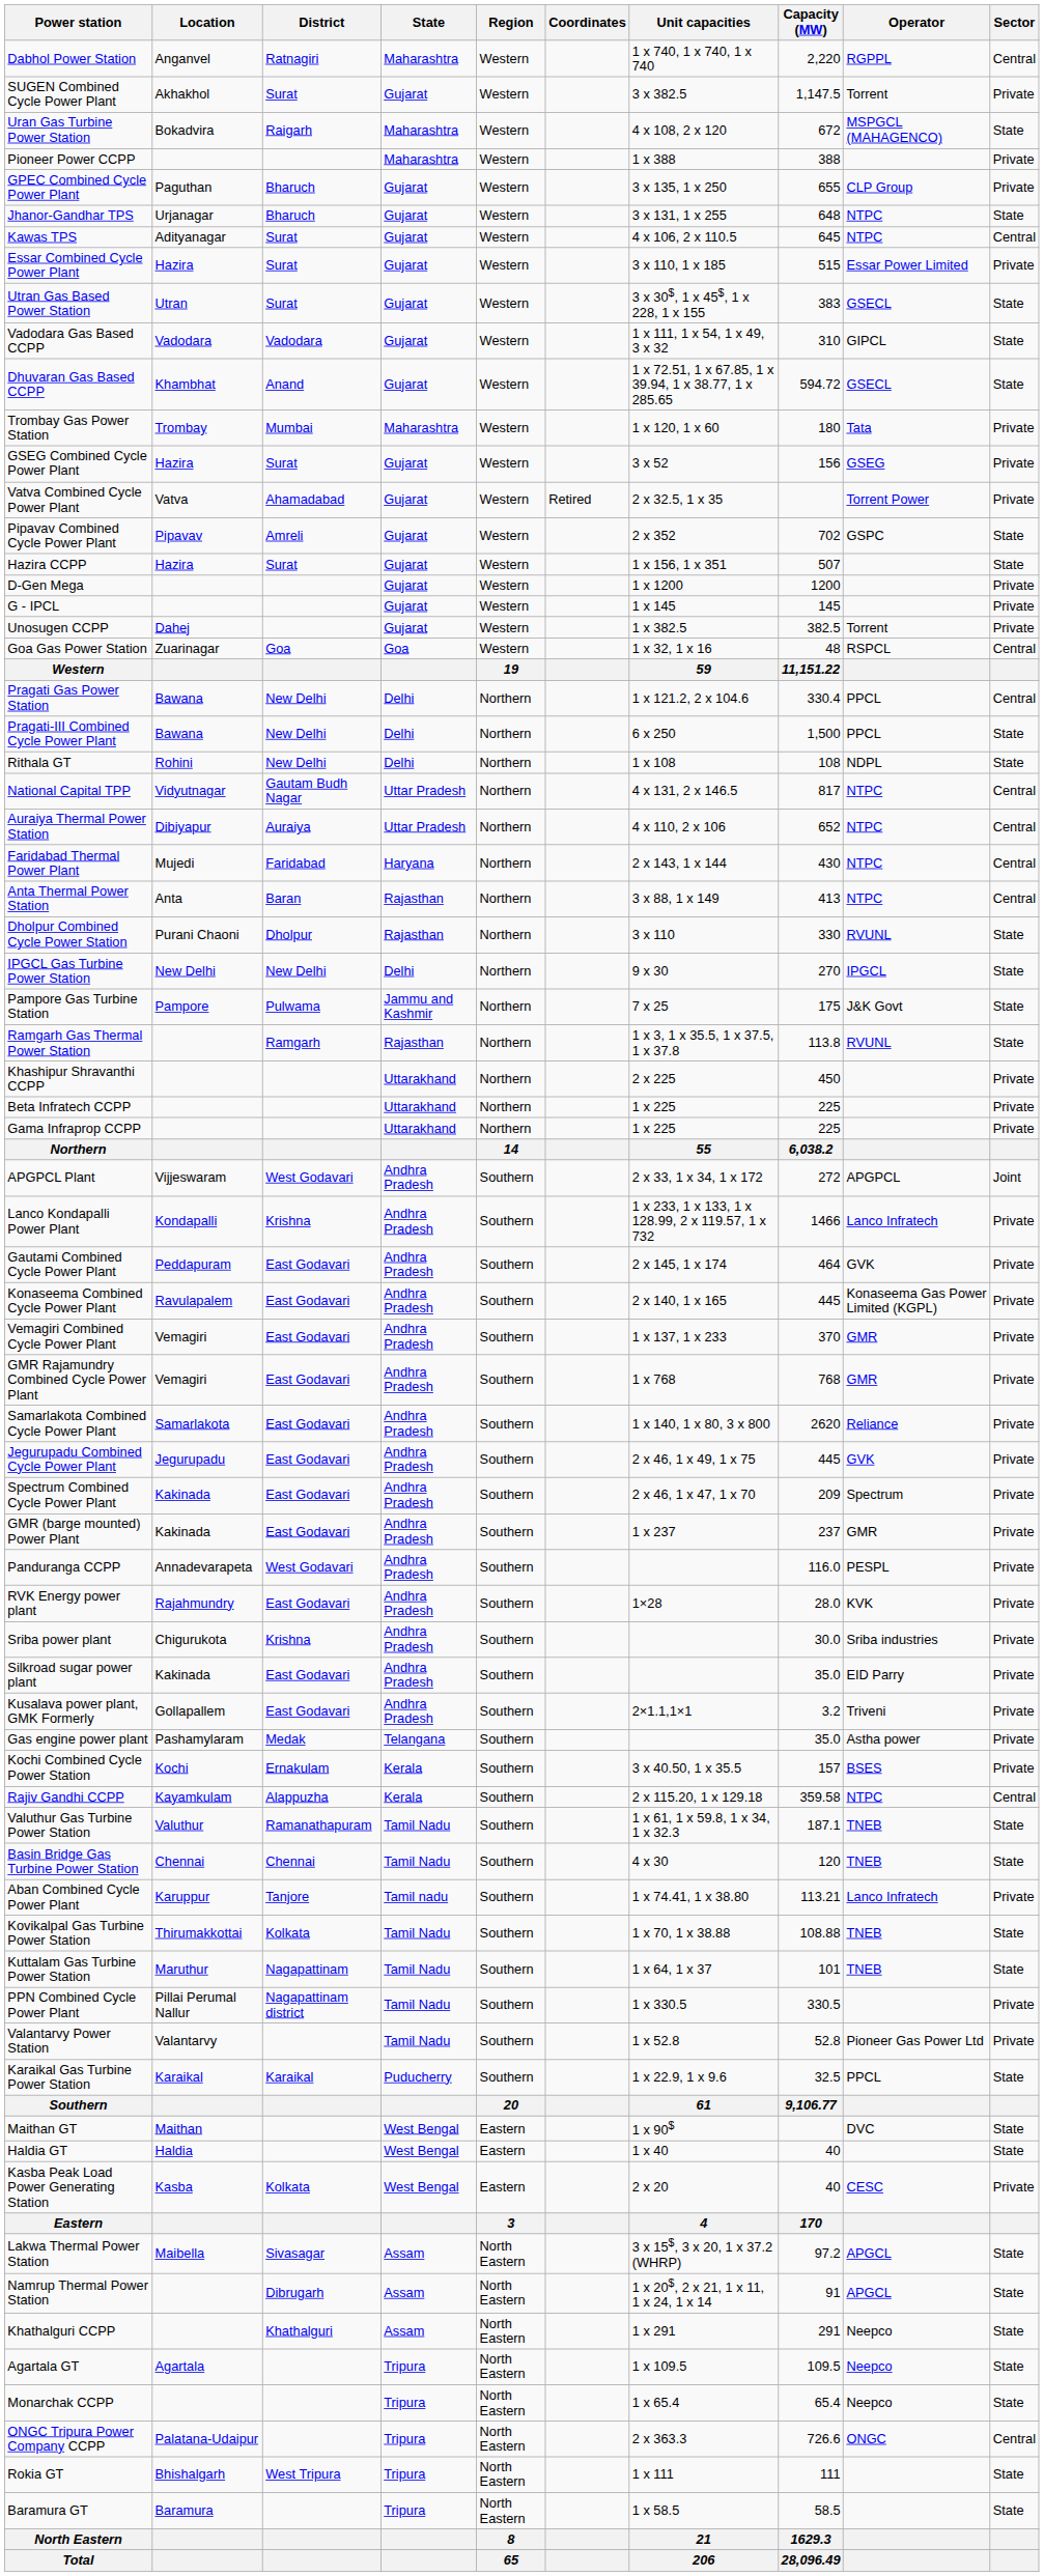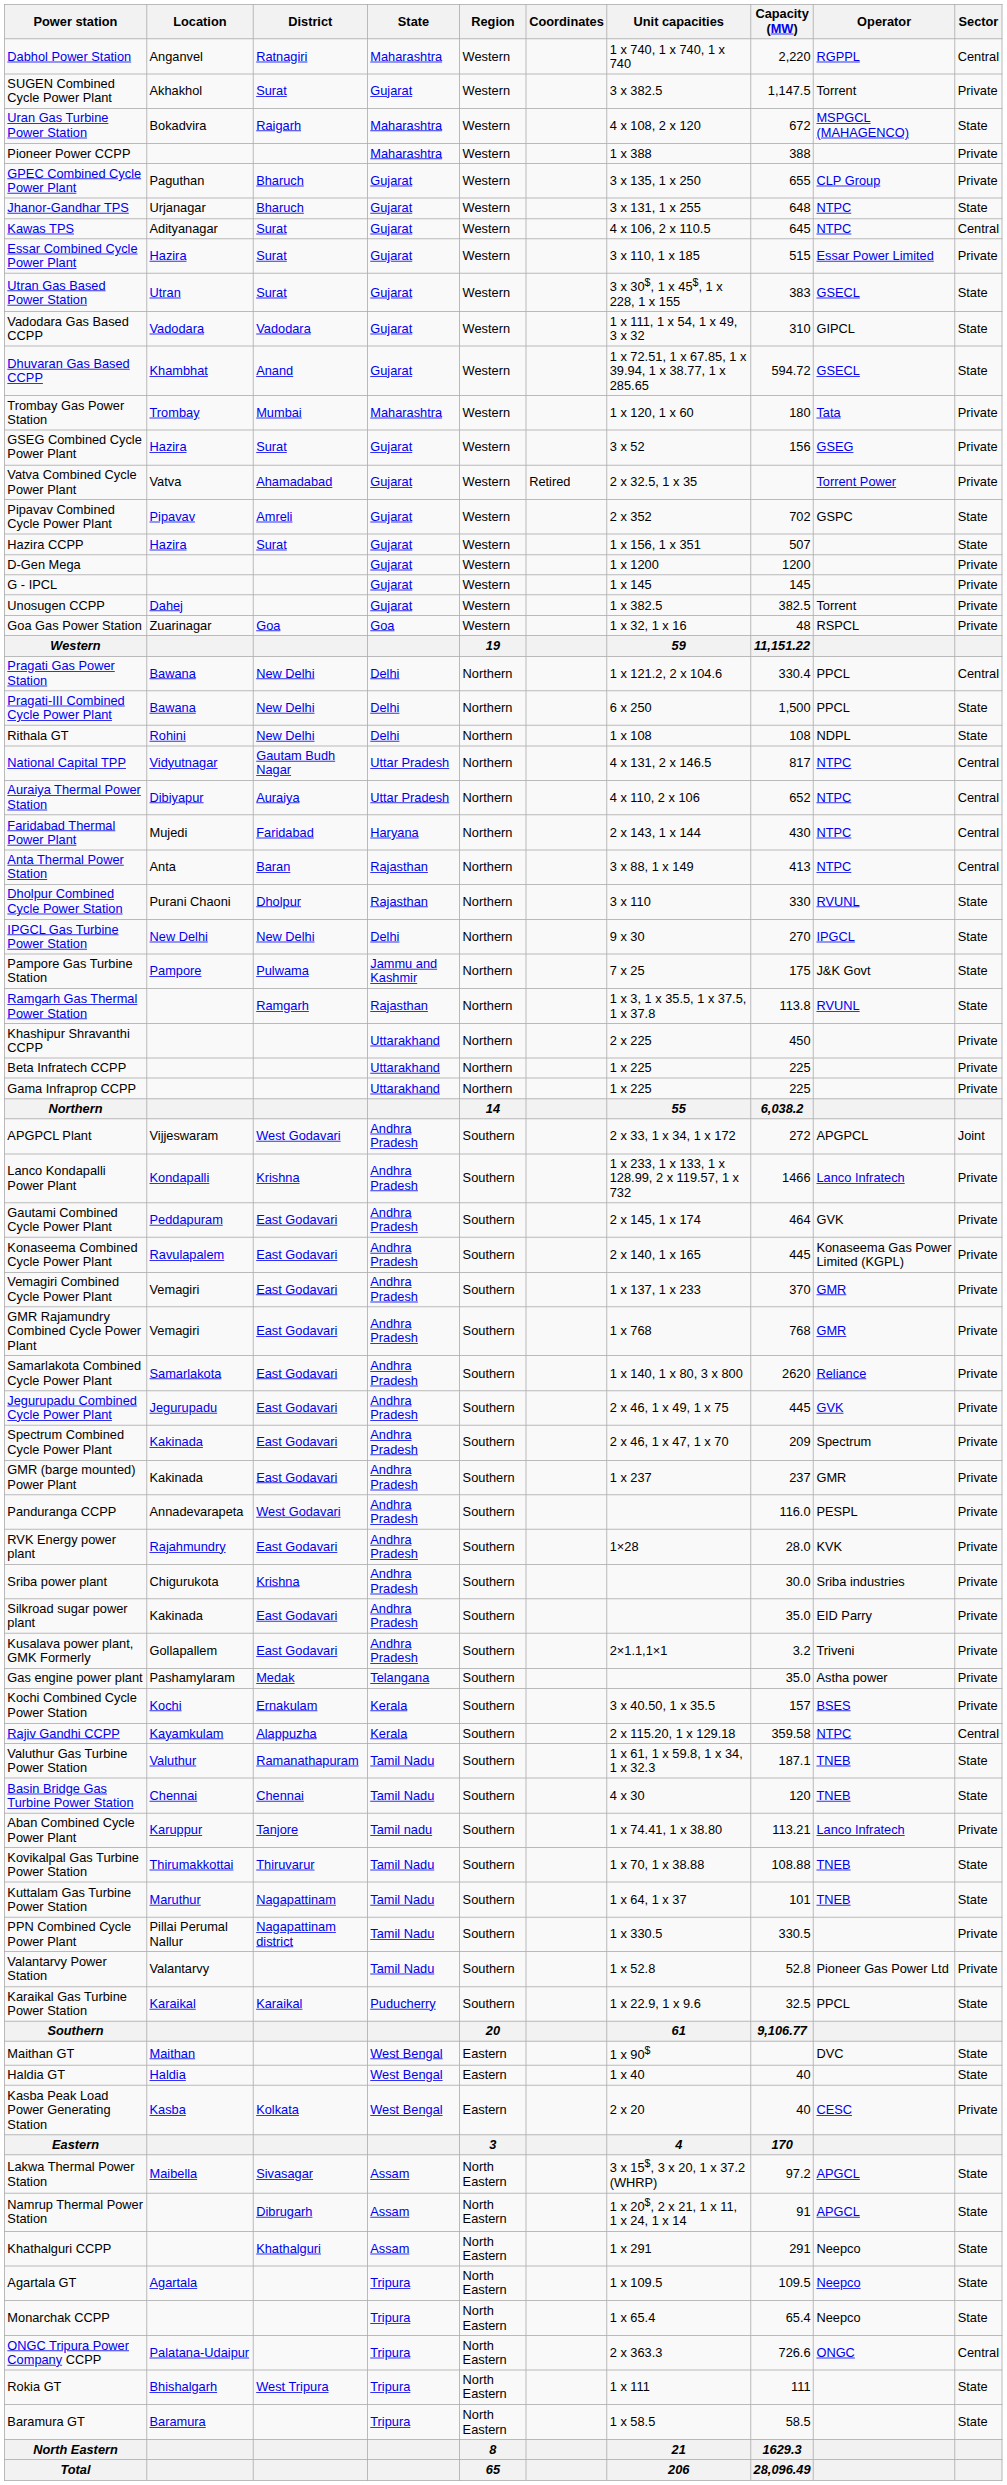Goa Gas Power Station | Sector: Central -> Private
Kovikalpal Gas Turbine Power Station | District: Kolkata -> Thiruvarur
